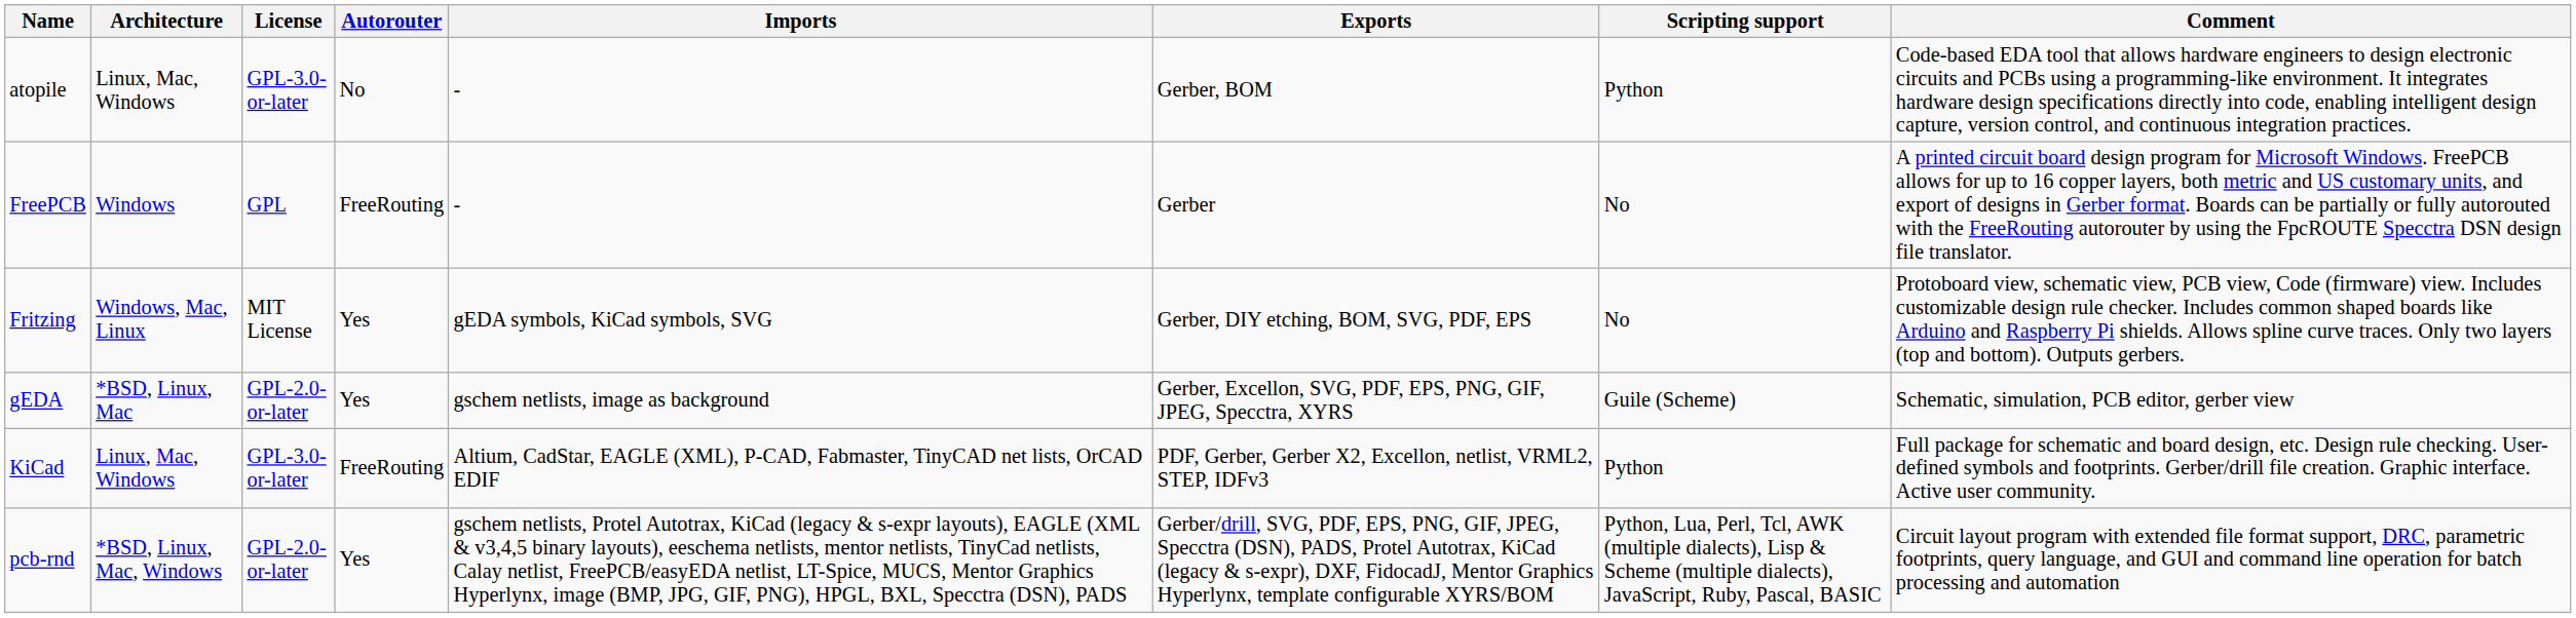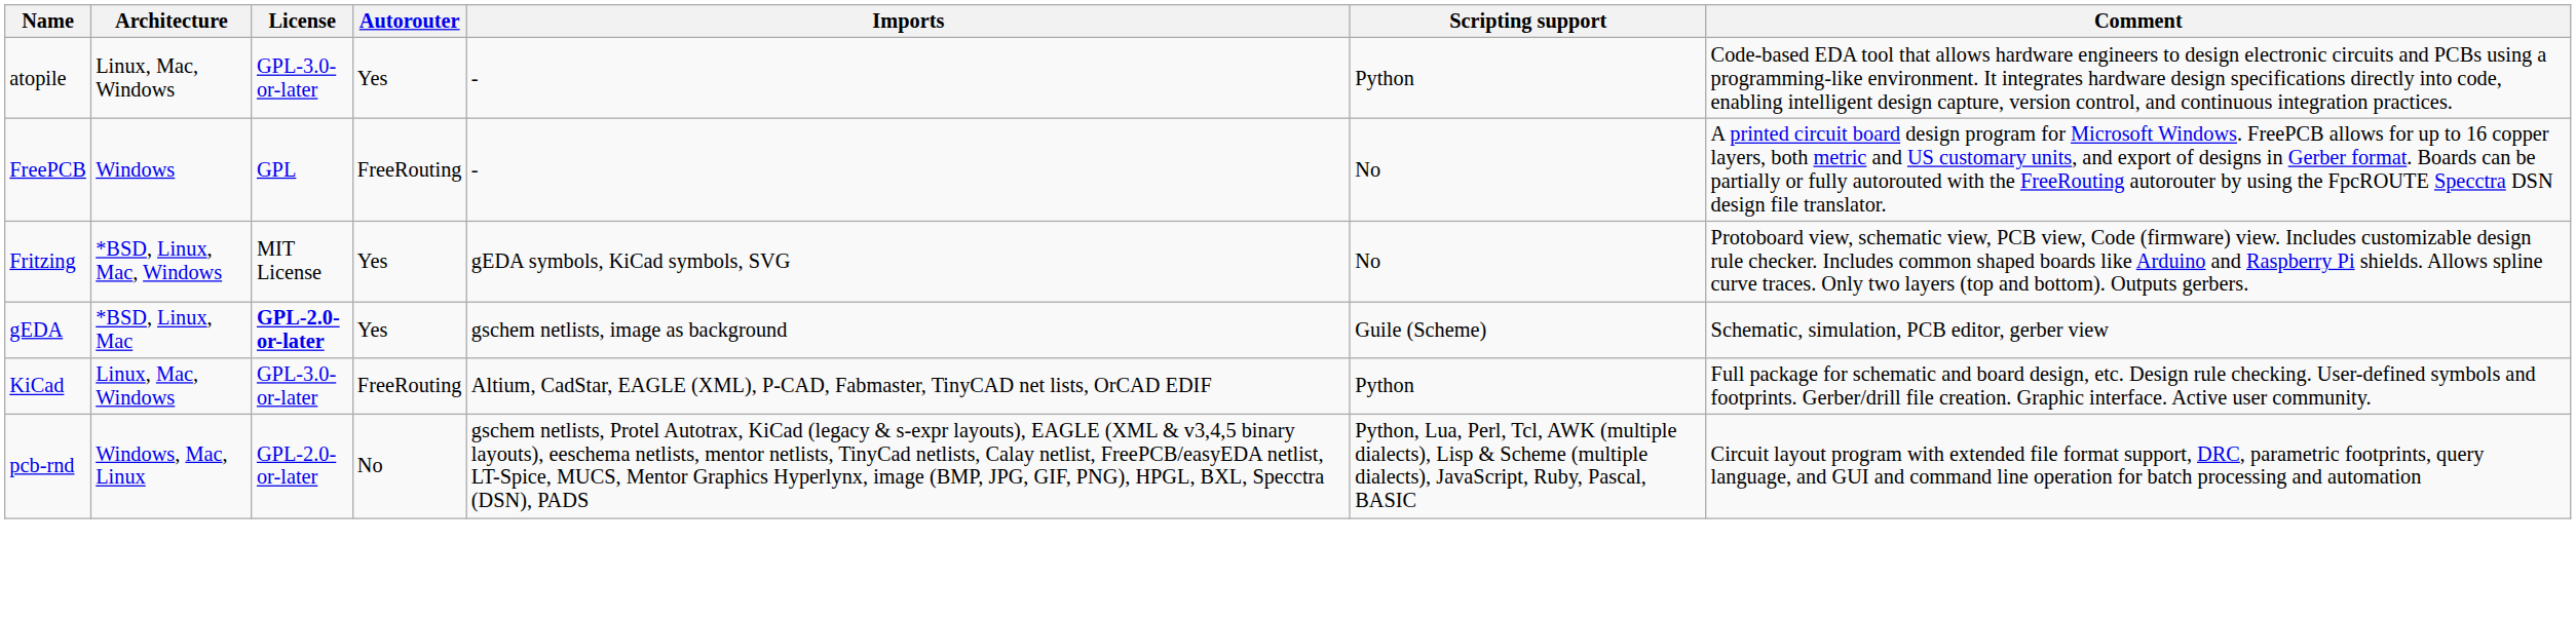- column: Exports | Gerber, BOM | Gerber | Gerber, DIY etching, BOM, SVG, PDF, EPS | Gerber, Excellon, SVG, PDF, EPS, PNG, GIF, JPEG, Specctra, XYRS | PDF, Gerber, Gerber X2, Excellon, netlist, VRML2, STEP, IDFv3 | Gerber/drill, SVG, PDF, EPS, PNG, GIF, JPEG, Specctra (DSN), PADS, Protel Autotrax, KiCad (legacy & s-expr), DXF, FidocadJ, Mentor Graphics Hyperlynx, template configurable XYRS/BOM
atopile | Autorouter: No -> Yes
Fritzing | Architecture: Windows, Mac, Linux -> *BSD, Linux, Mac, Windows
gEDA | License: normal -> bold
pcb-rnd | Architecture: *BSD, Linux, Mac, Windows -> Windows, Mac, Linux
pcb-rnd | Autorouter: Yes -> No
